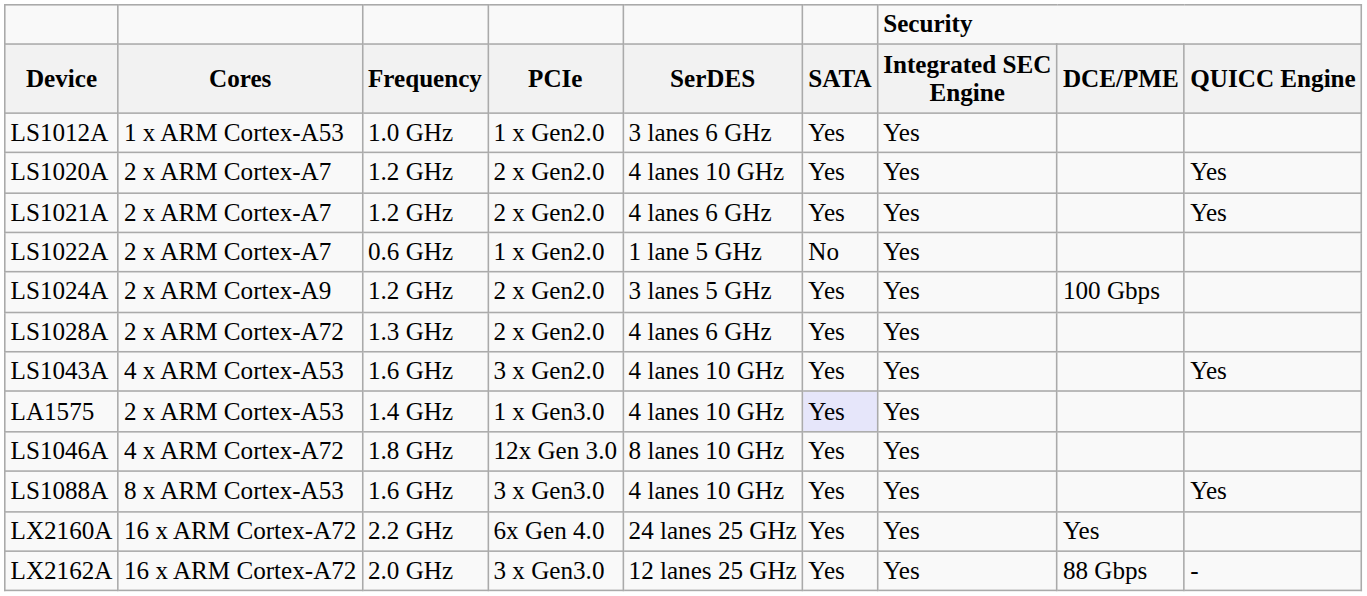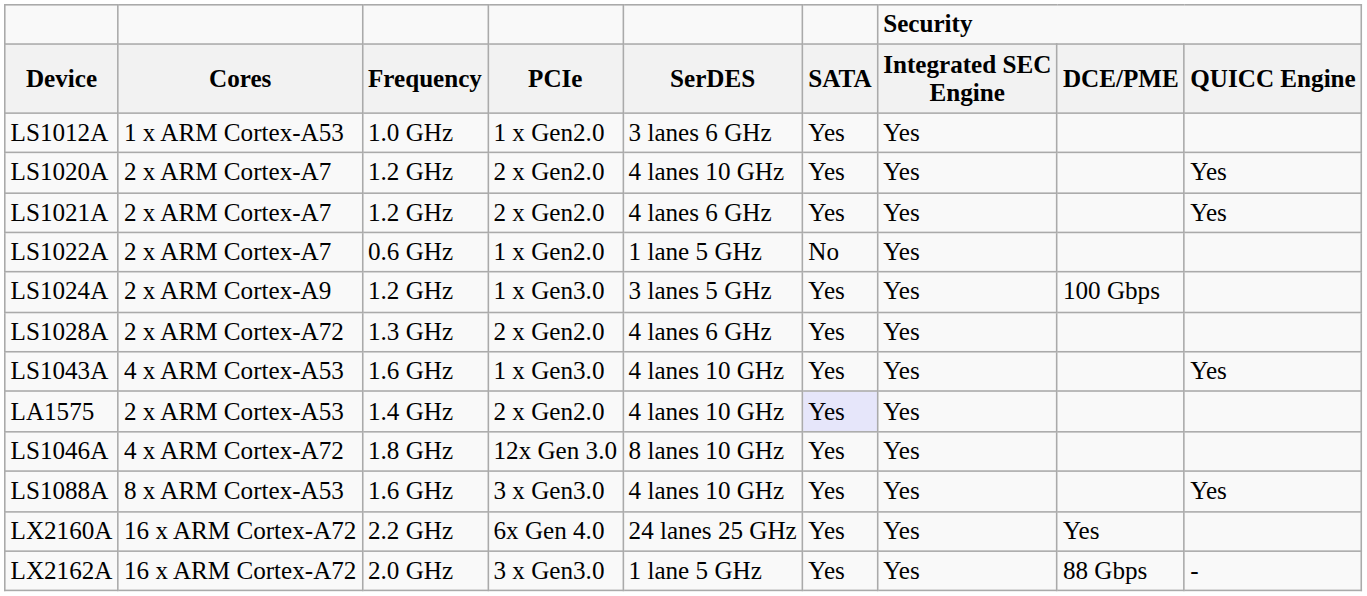LS1024A | PCIe: 2 x Gen2.0 -> 1 x Gen3.0
LS1043A | PCIe: 3 x Gen2.0 -> 1 x Gen3.0
LA1575 | PCIe: 1 x Gen3.0 -> 2 x Gen2.0
LX2162A | SerDES: 12 lanes 25 GHz -> 1 lane 5 GHz
